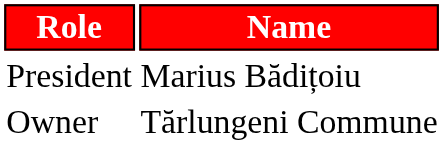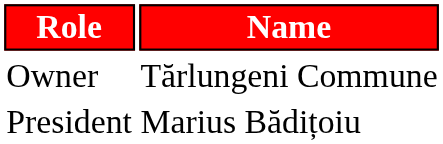rows swapped: Owner <-> President
